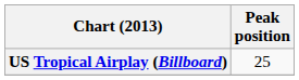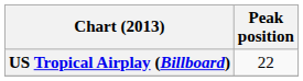US Tropical Airplay (Billboard) | Peak position: 25 -> 22
